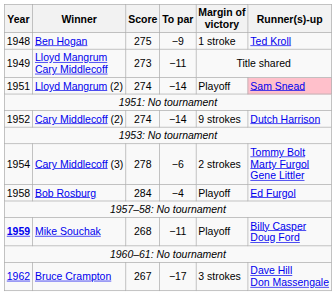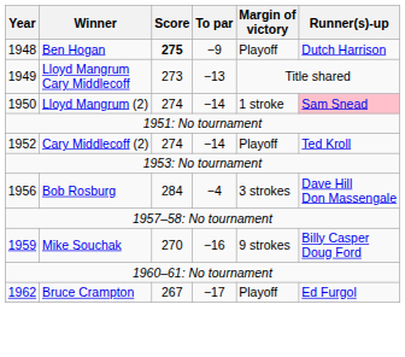Ben Hogan | Score: normal -> bold
Ben Hogan | Margin of victory: 1 stroke -> Playoff
Ben Hogan | Runner(s)-up: Ted Kroll -> Dutch Harrison
Lloyd Mangrum Cary Middlecoff | To par: −11 -> −13
Lloyd Mangrum (2) | Year: 1951 -> 1950
Lloyd Mangrum (2) | Margin of victory: Playoff -> 1 stroke
Cary Middlecoff (2) | Margin of victory: 9 strokes -> Playoff
Cary Middlecoff (2) | Runner(s)-up: Dutch Harrison -> Ted Kroll
- row: 1954 | Cary Middlecoff (3) | 278 | −6 | 2 strokes | Tommy Bolt Marty Furgol Gene Littler
Bob Rosburg | Year: 1958 -> 1956
Bob Rosburg | Margin of victory: Playoff -> 3 strokes
Bob Rosburg | Runner(s)-up: Ed Furgol -> Dave Hill Don Massengale
Mike Souchak | Year: bold -> normal
Mike Souchak | Score: 268 -> 270
Mike Souchak | To par: −11 -> −16
Mike Souchak | Margin of victory: Playoff -> 9 strokes
Bruce Crampton | Margin of victory: 3 strokes -> Playoff
Bruce Crampton | Runner(s)-up: Dave Hill Don Massengale -> Ed Furgol
